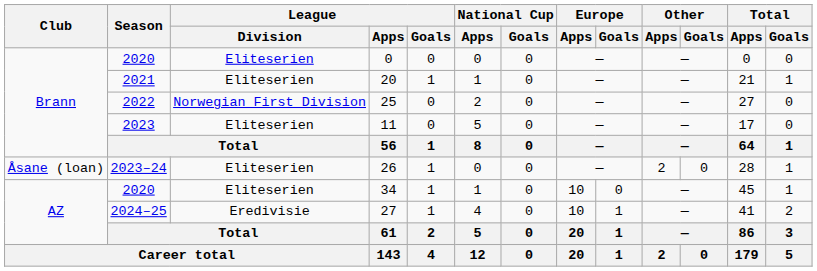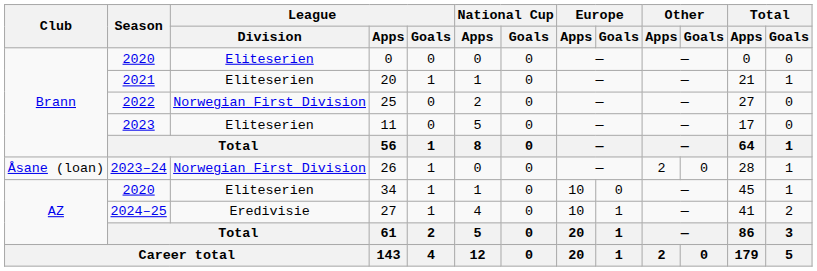26 | League / Division: Eliteserien -> Norwegian First Division
